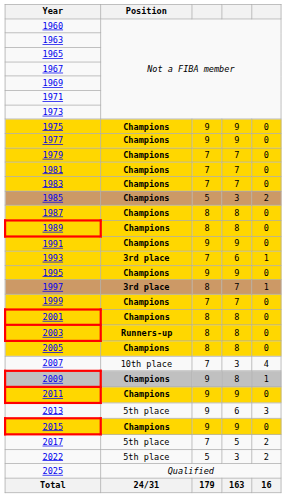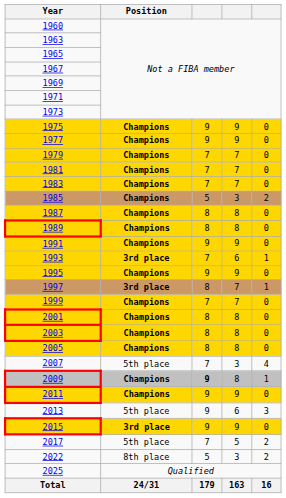2003 | Position: Runners-up -> Champions
2007 | Position: 10th place -> 5th place
2009 | column 3: normal -> bold
2015 | Position: Champions -> 3rd place
2022 | Position: 5th place -> 8th place
